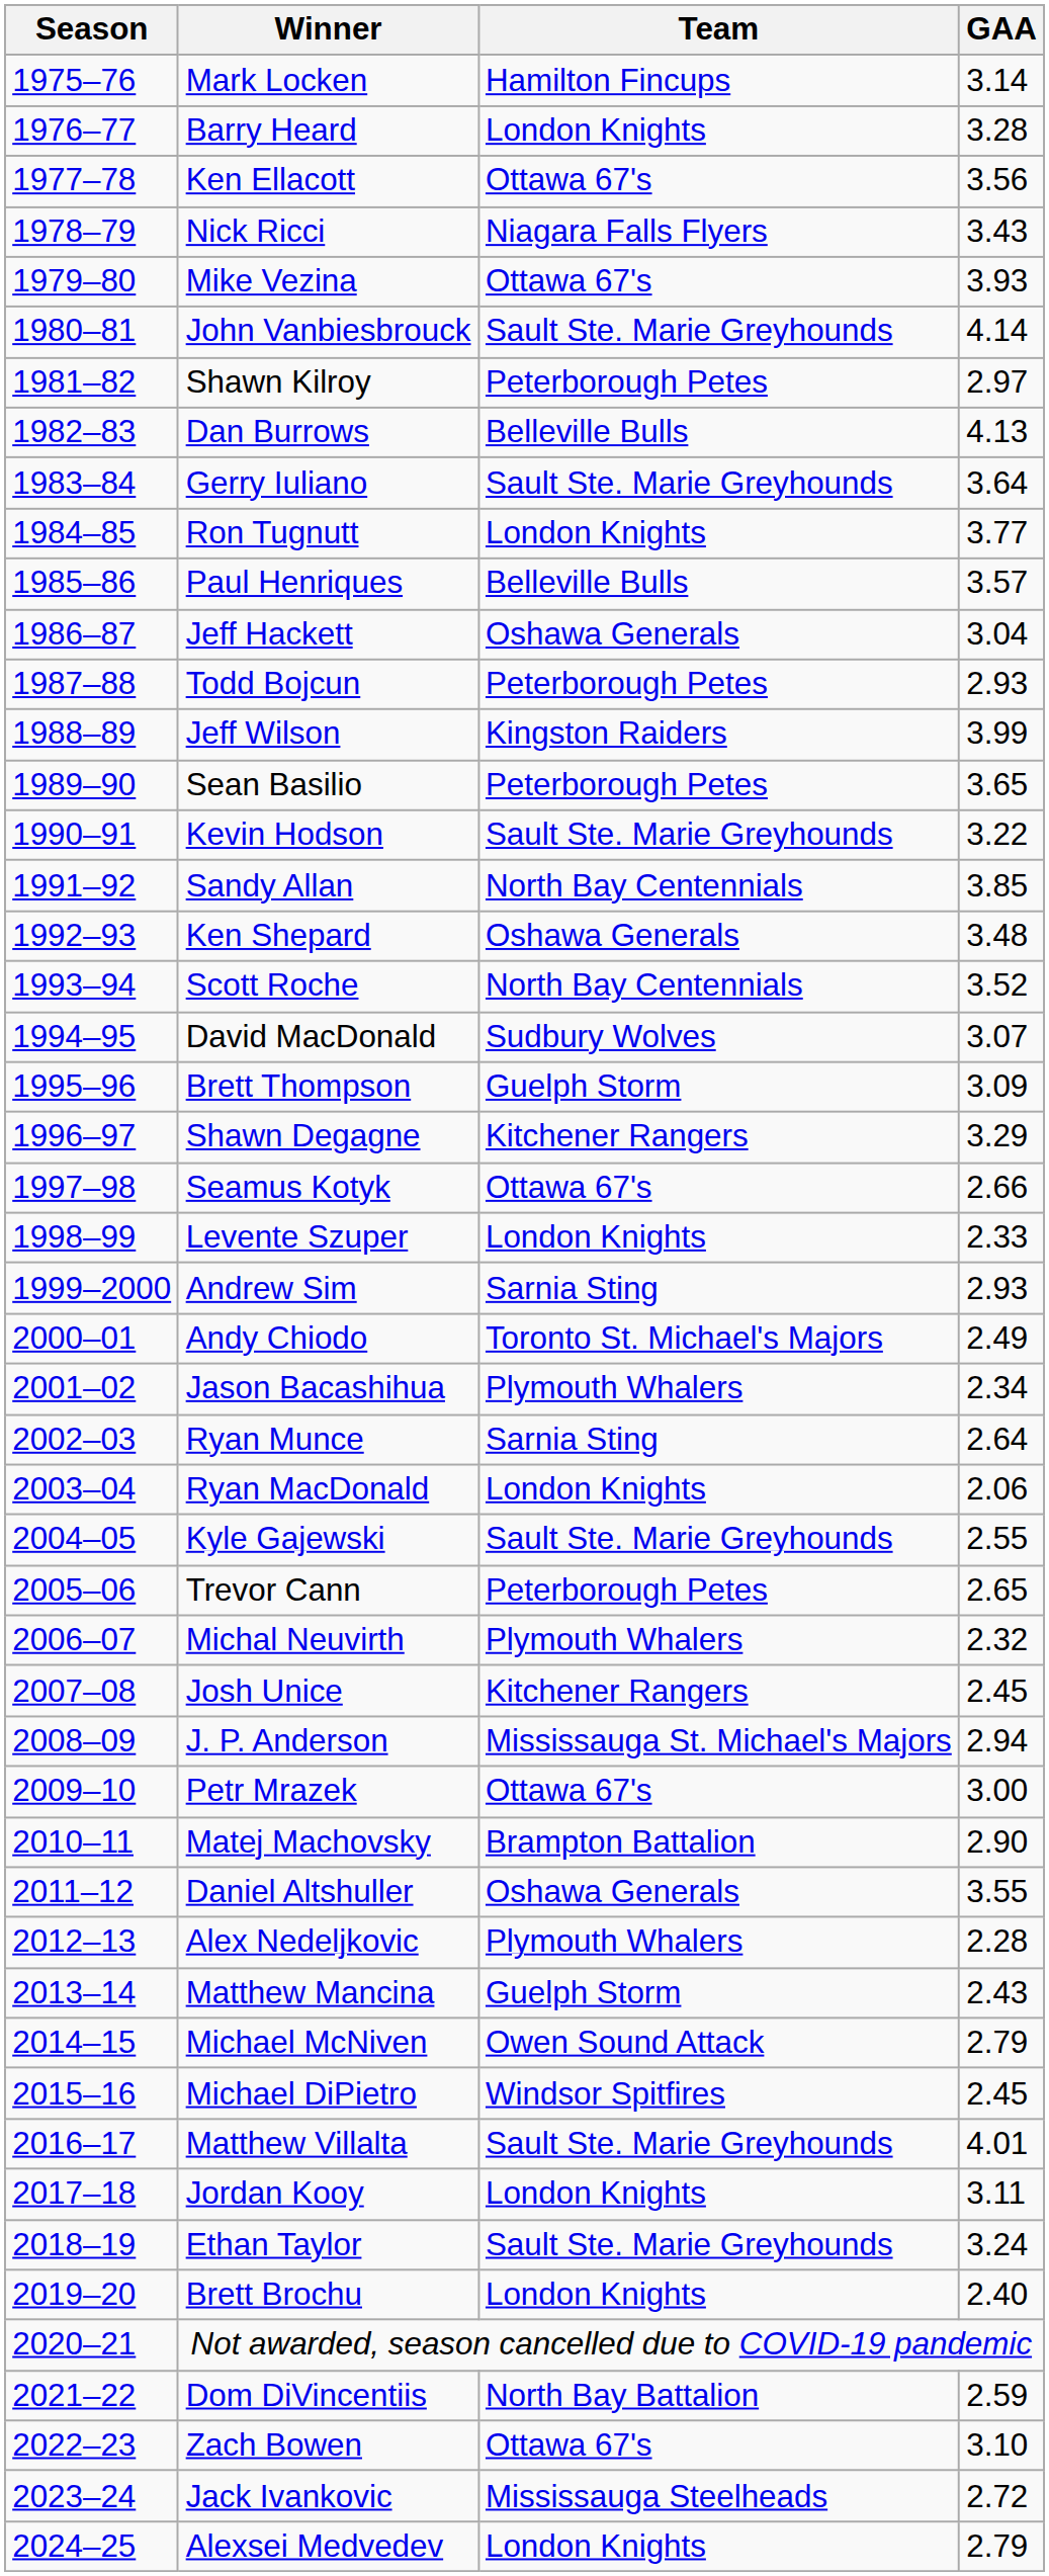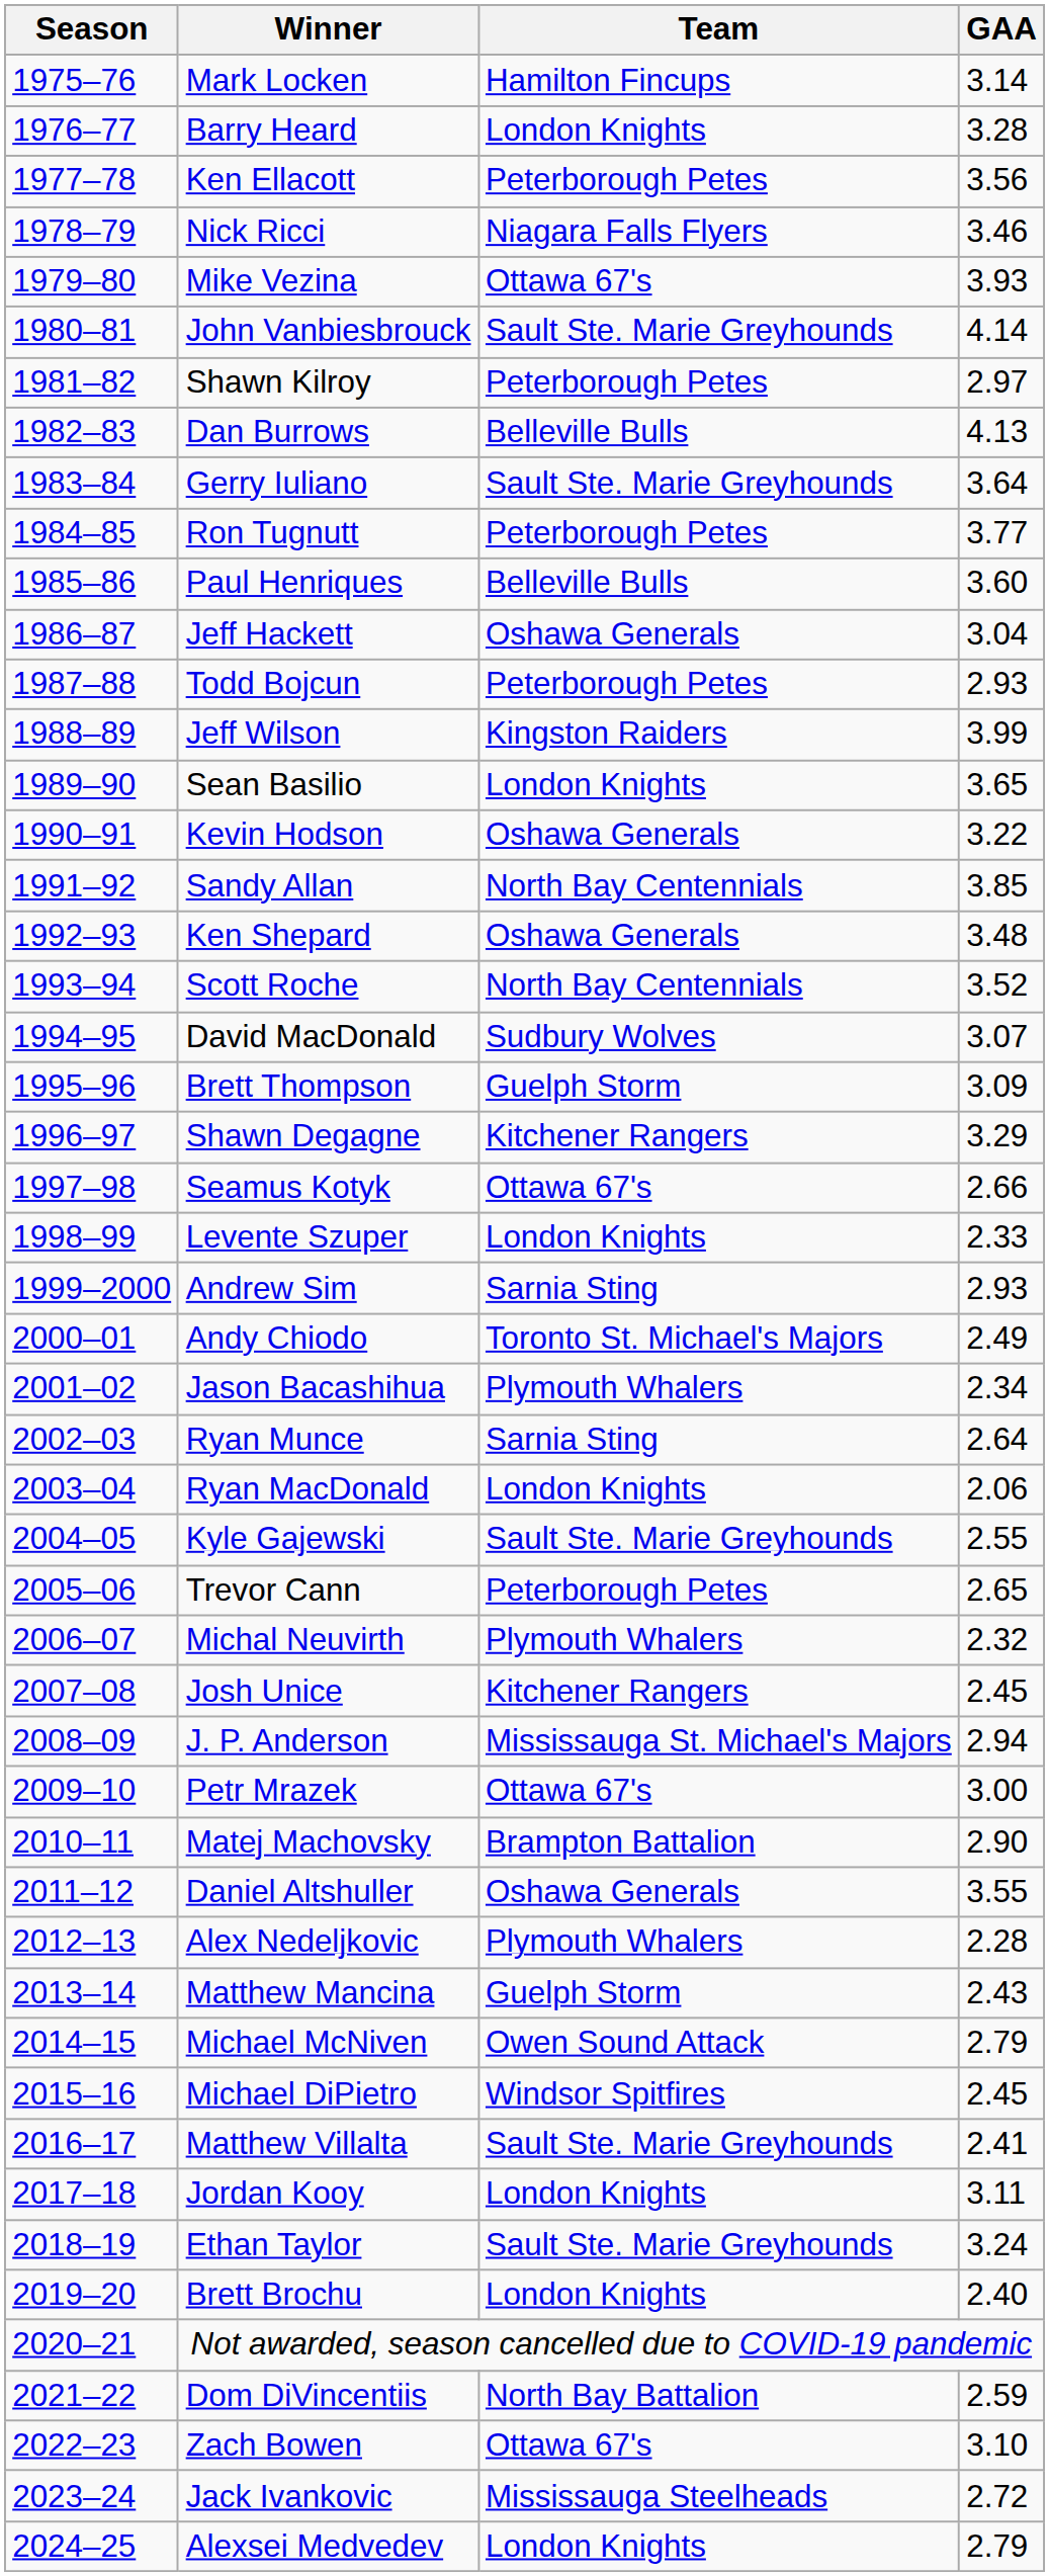Ken Ellacott | Team: Ottawa 67's -> Peterborough Petes
Nick Ricci | GAA: 3.43 -> 3.46
Ron Tugnutt | Team: London Knights -> Peterborough Petes
Paul Henriques | GAA: 3.57 -> 3.60
Sean Basilio | Team: Peterborough Petes -> London Knights
Kevin Hodson | Team: Sault Ste. Marie Greyhounds -> Oshawa Generals
Matthew Villalta | GAA: 4.01 -> 2.41
